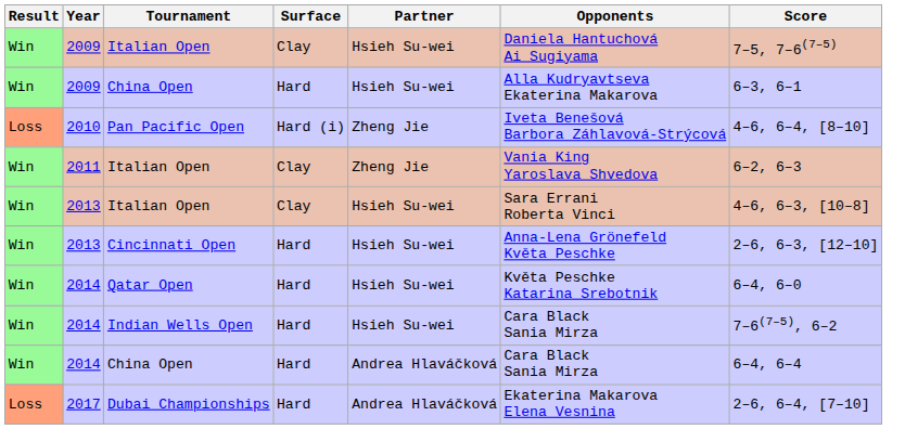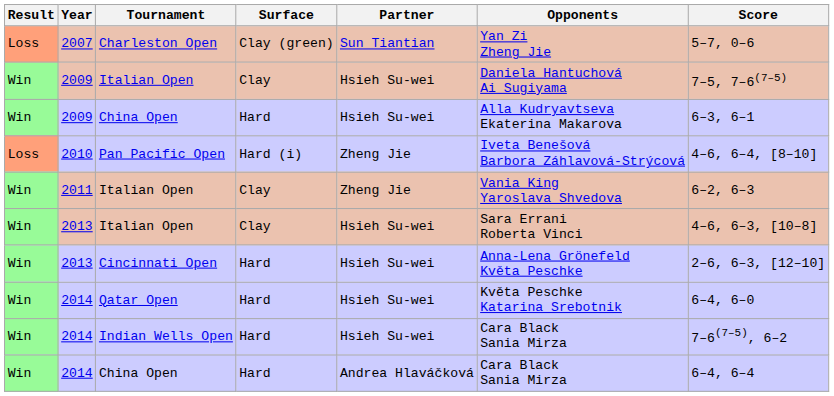+ row: Loss | 2007 | Charleston Open | Clay (green) | Sun Tiantian | Yan Zi Zheng Jie | 5–7, 0–6
- row: Loss | 2017 | Dubai Championships | Hard | Andrea Hlaváčková | Ekaterina Makarova Elena Vesnina | 2–6, 6–4, [7–10]
